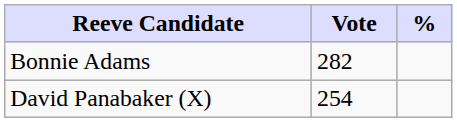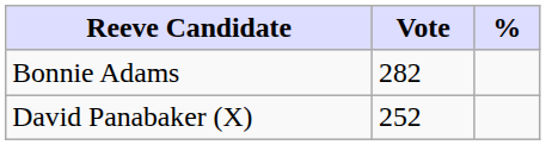David Panabaker (X) | Vote: 254 -> 252
